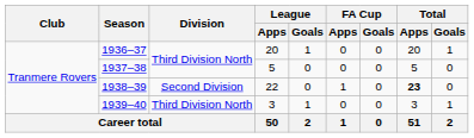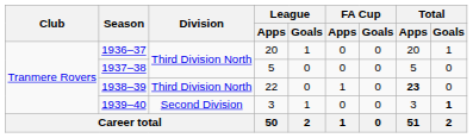1938–39 | Division: Second Division -> Third Division North
1939–40 | Division: Third Division North -> Second Division
1939–40 | Total / Goals: normal -> bold
